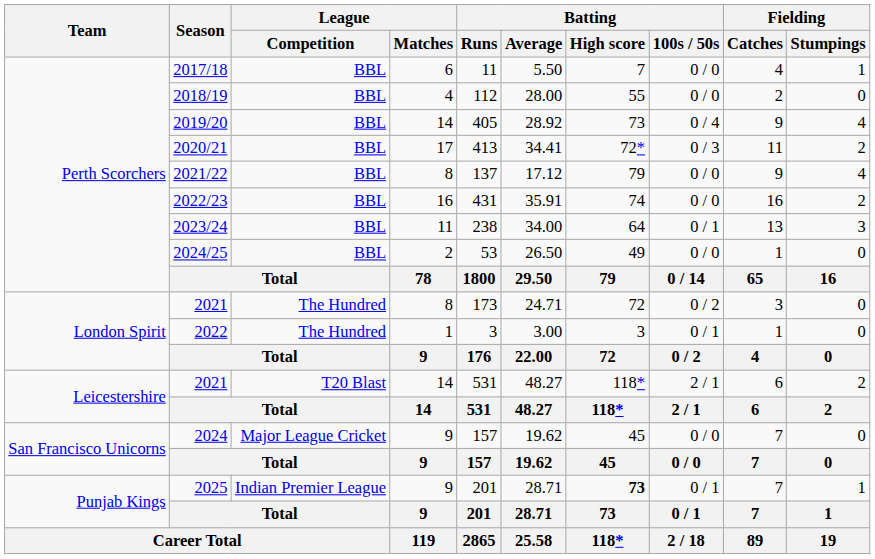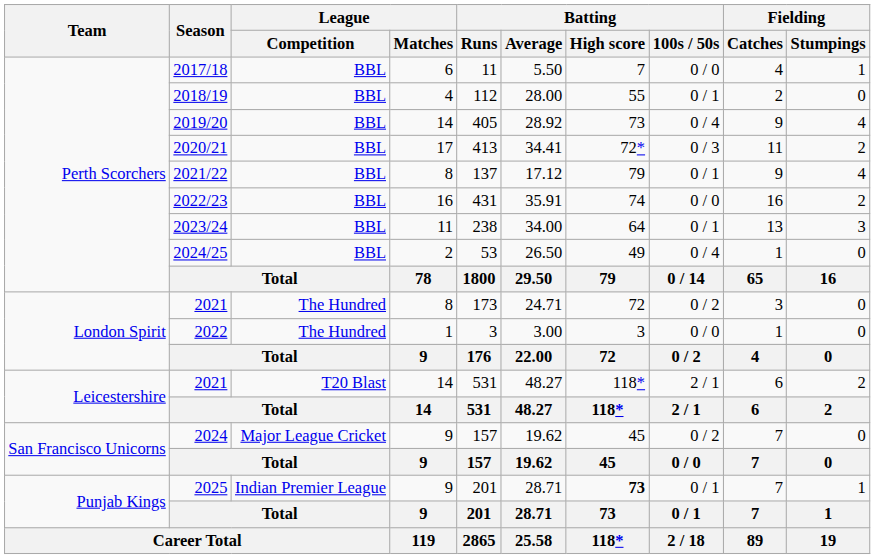2018/19 | Batting / 100s / 50s: 0 / 0 -> 0 / 1
2021/22 | Batting / 100s / 50s: 0 / 0 -> 0 / 1
2024/25 | Batting / 100s / 50s: 0 / 0 -> 0 / 4
2022 | Batting / 100s / 50s: 0 / 1 -> 0 / 0
2024 | Batting / 100s / 50s: 0 / 0 -> 0 / 2
